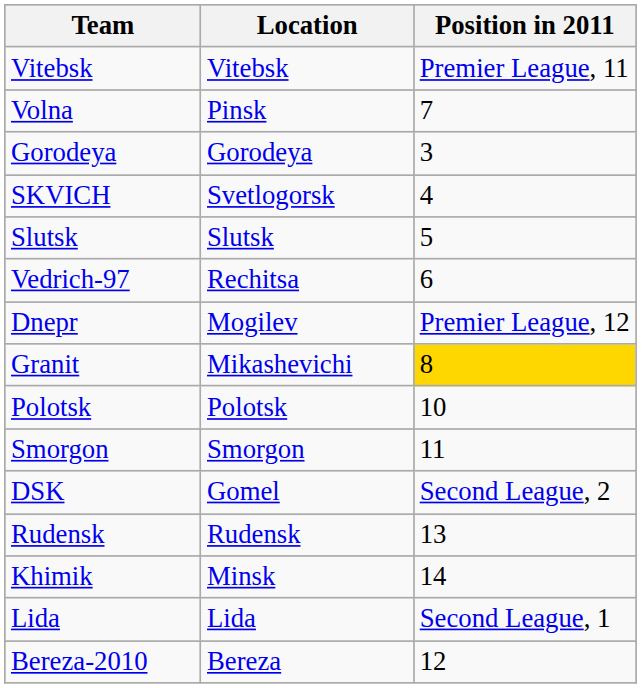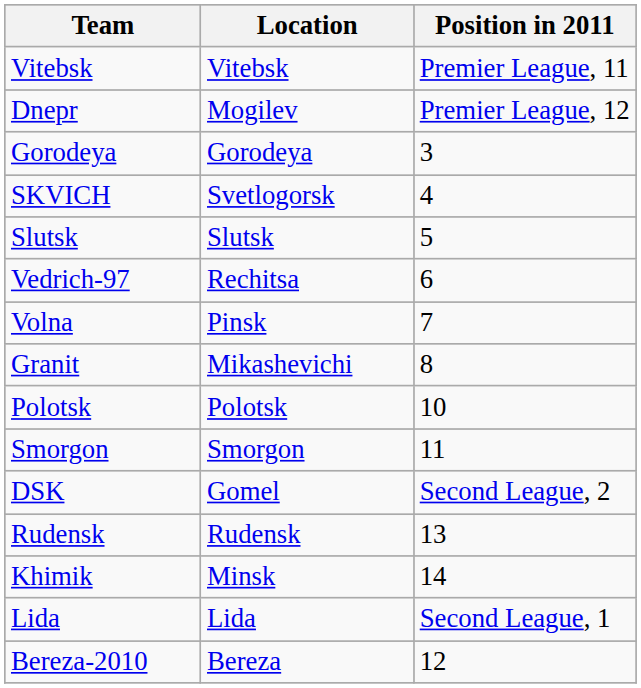rows swapped: Dnepr <-> Volna
Granit | Position in 2011: gold background -> no background
